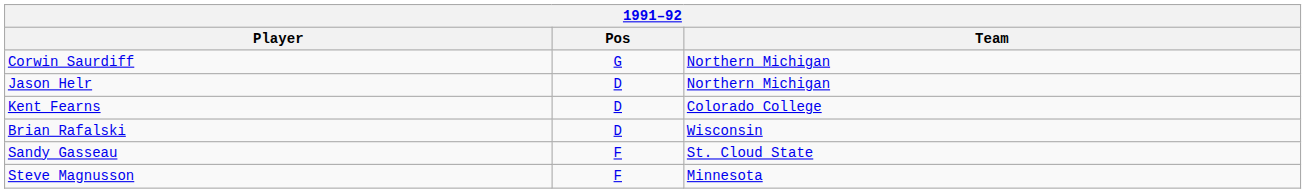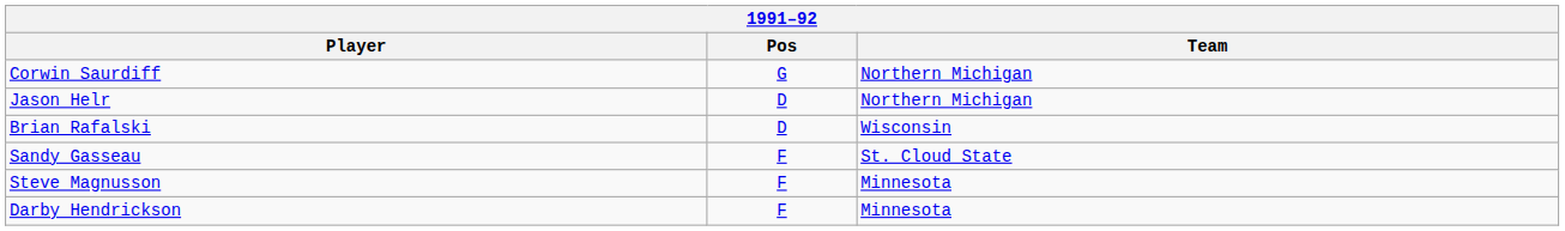- row: Kent Fearns | D | Colorado College
+ row: Darby Hendrickson | F | Minnesota
